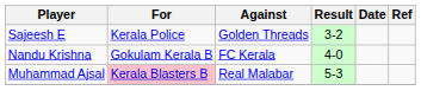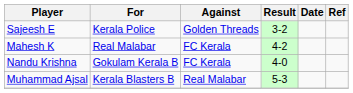+ row: Mahesh K | Real Malabar | FC Kerala | 4-2
Muhammad Ajsal | For: pink background -> no background
